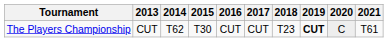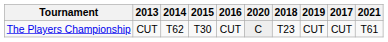columns swapped: 2017 <-> 2020
The Players Championship | 2019: bold -> normal
